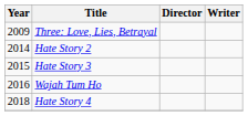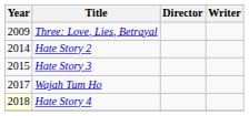Wajah Tum Ho | Year: 2016 -> 2017
Hate Story 4 | Year: no background -> lightyellow background
